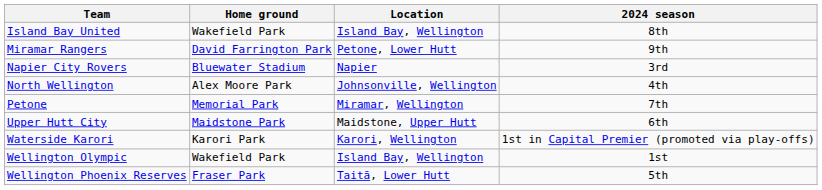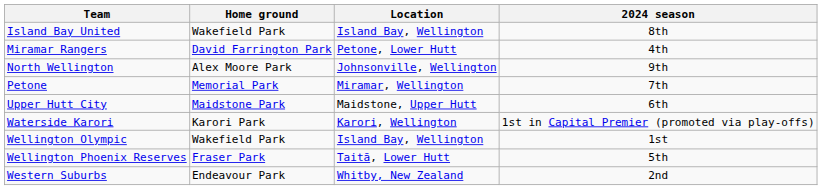Miramar Rangers | 2024 season: 9th -> 4th
- row: Napier City Rovers | Bluewater Stadium | Napier | 3rd
North Wellington | 2024 season: 4th -> 9th
+ row: Western Suburbs | Endeavour Park | Whitby, New Zealand | 2nd
